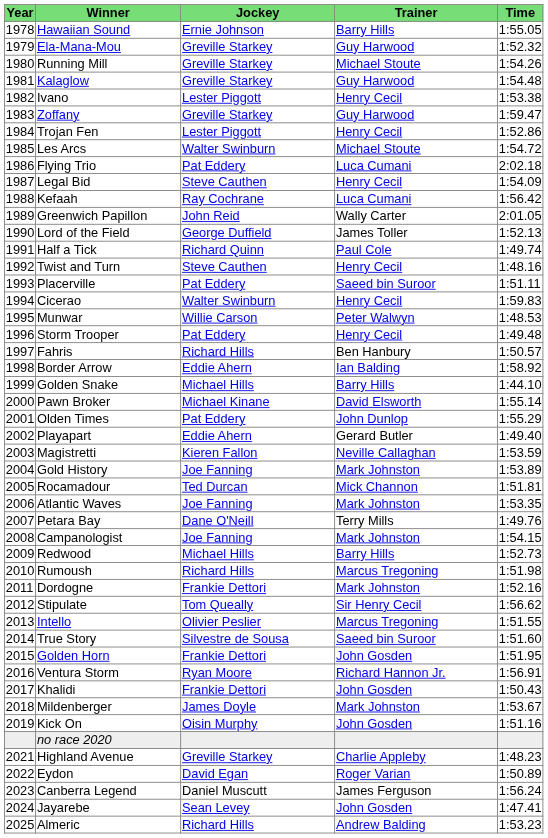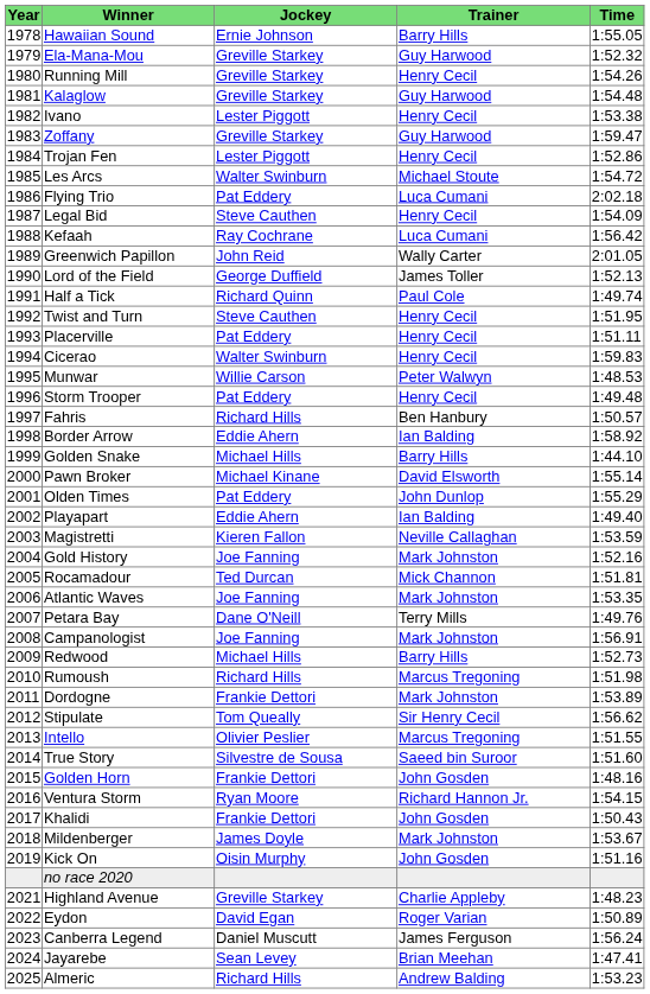Running Mill | Trainer: Michael Stoute -> Henry Cecil
Twist and Turn | Time: 1:48.16 -> 1:51.95
Placerville | Trainer: Saeed bin Suroor -> Henry Cecil
Playapart | Trainer: Gerard Butler -> Ian Balding
Gold History | Time: 1:53.89 -> 1:52.16
Campanologist | Time: 1:54.15 -> 1:56.91
Dordogne | Time: 1:52.16 -> 1:53.89
Golden Horn | Time: 1:51.95 -> 1:48.16
Ventura Storm | Time: 1:56.91 -> 1:54.15
Jayarebe | Trainer: John Gosden -> Brian Meehan
